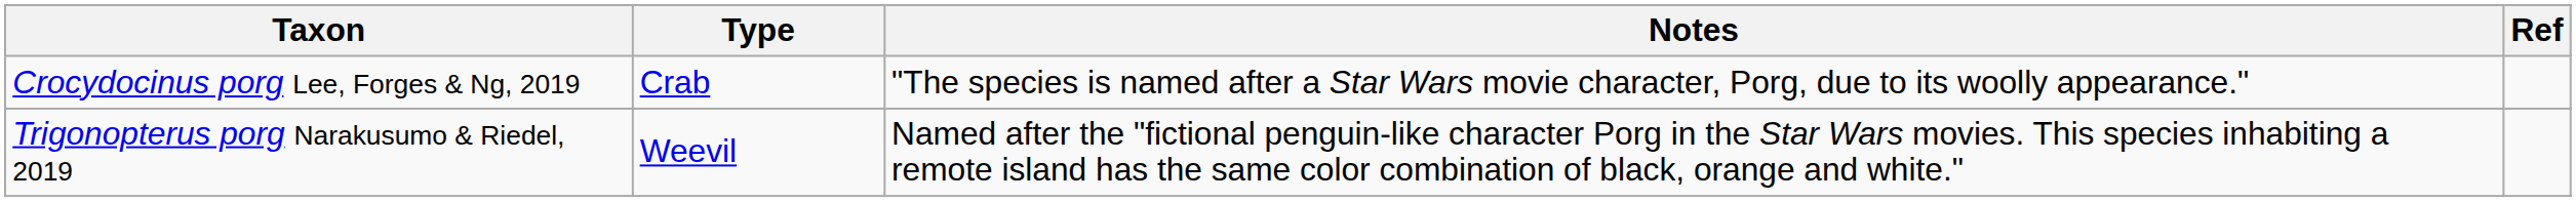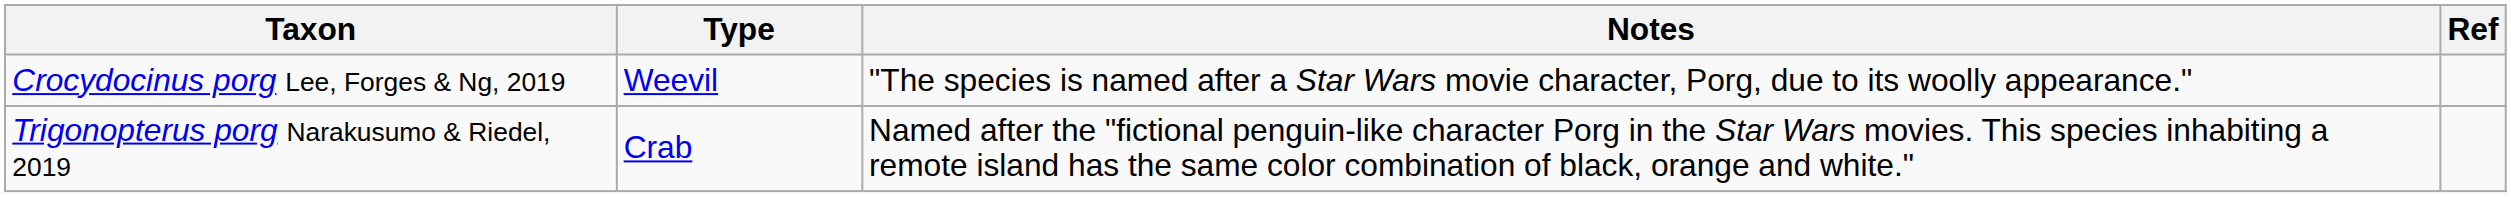Crocydocinus porg Lee, Forges & Ng, 2019 | Type: Crab -> Weevil
Trigonopterus porg Narakusumo & Riedel, 2019 | Type: Weevil -> Crab
